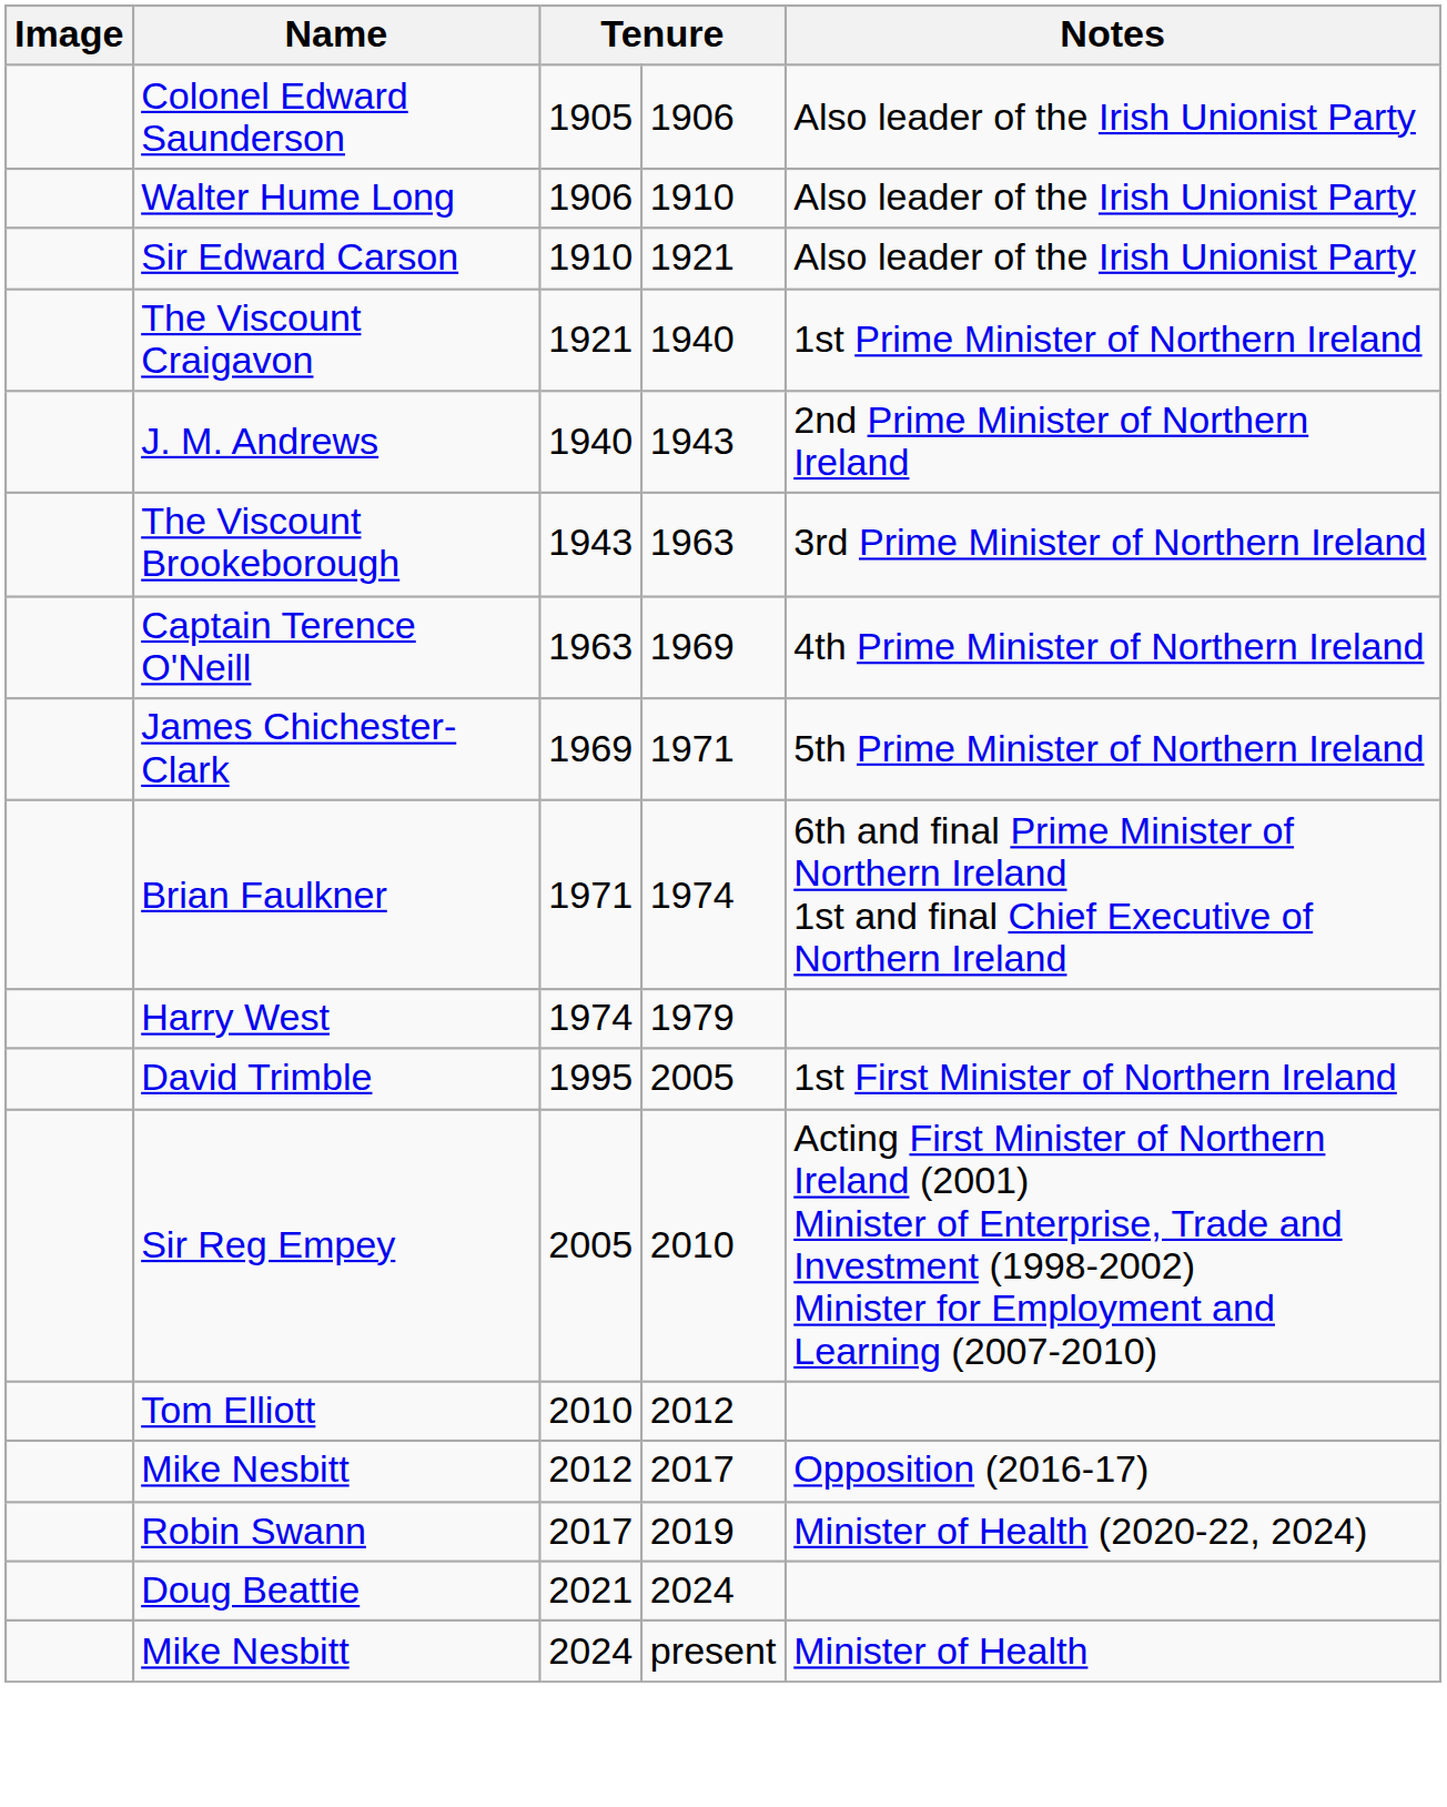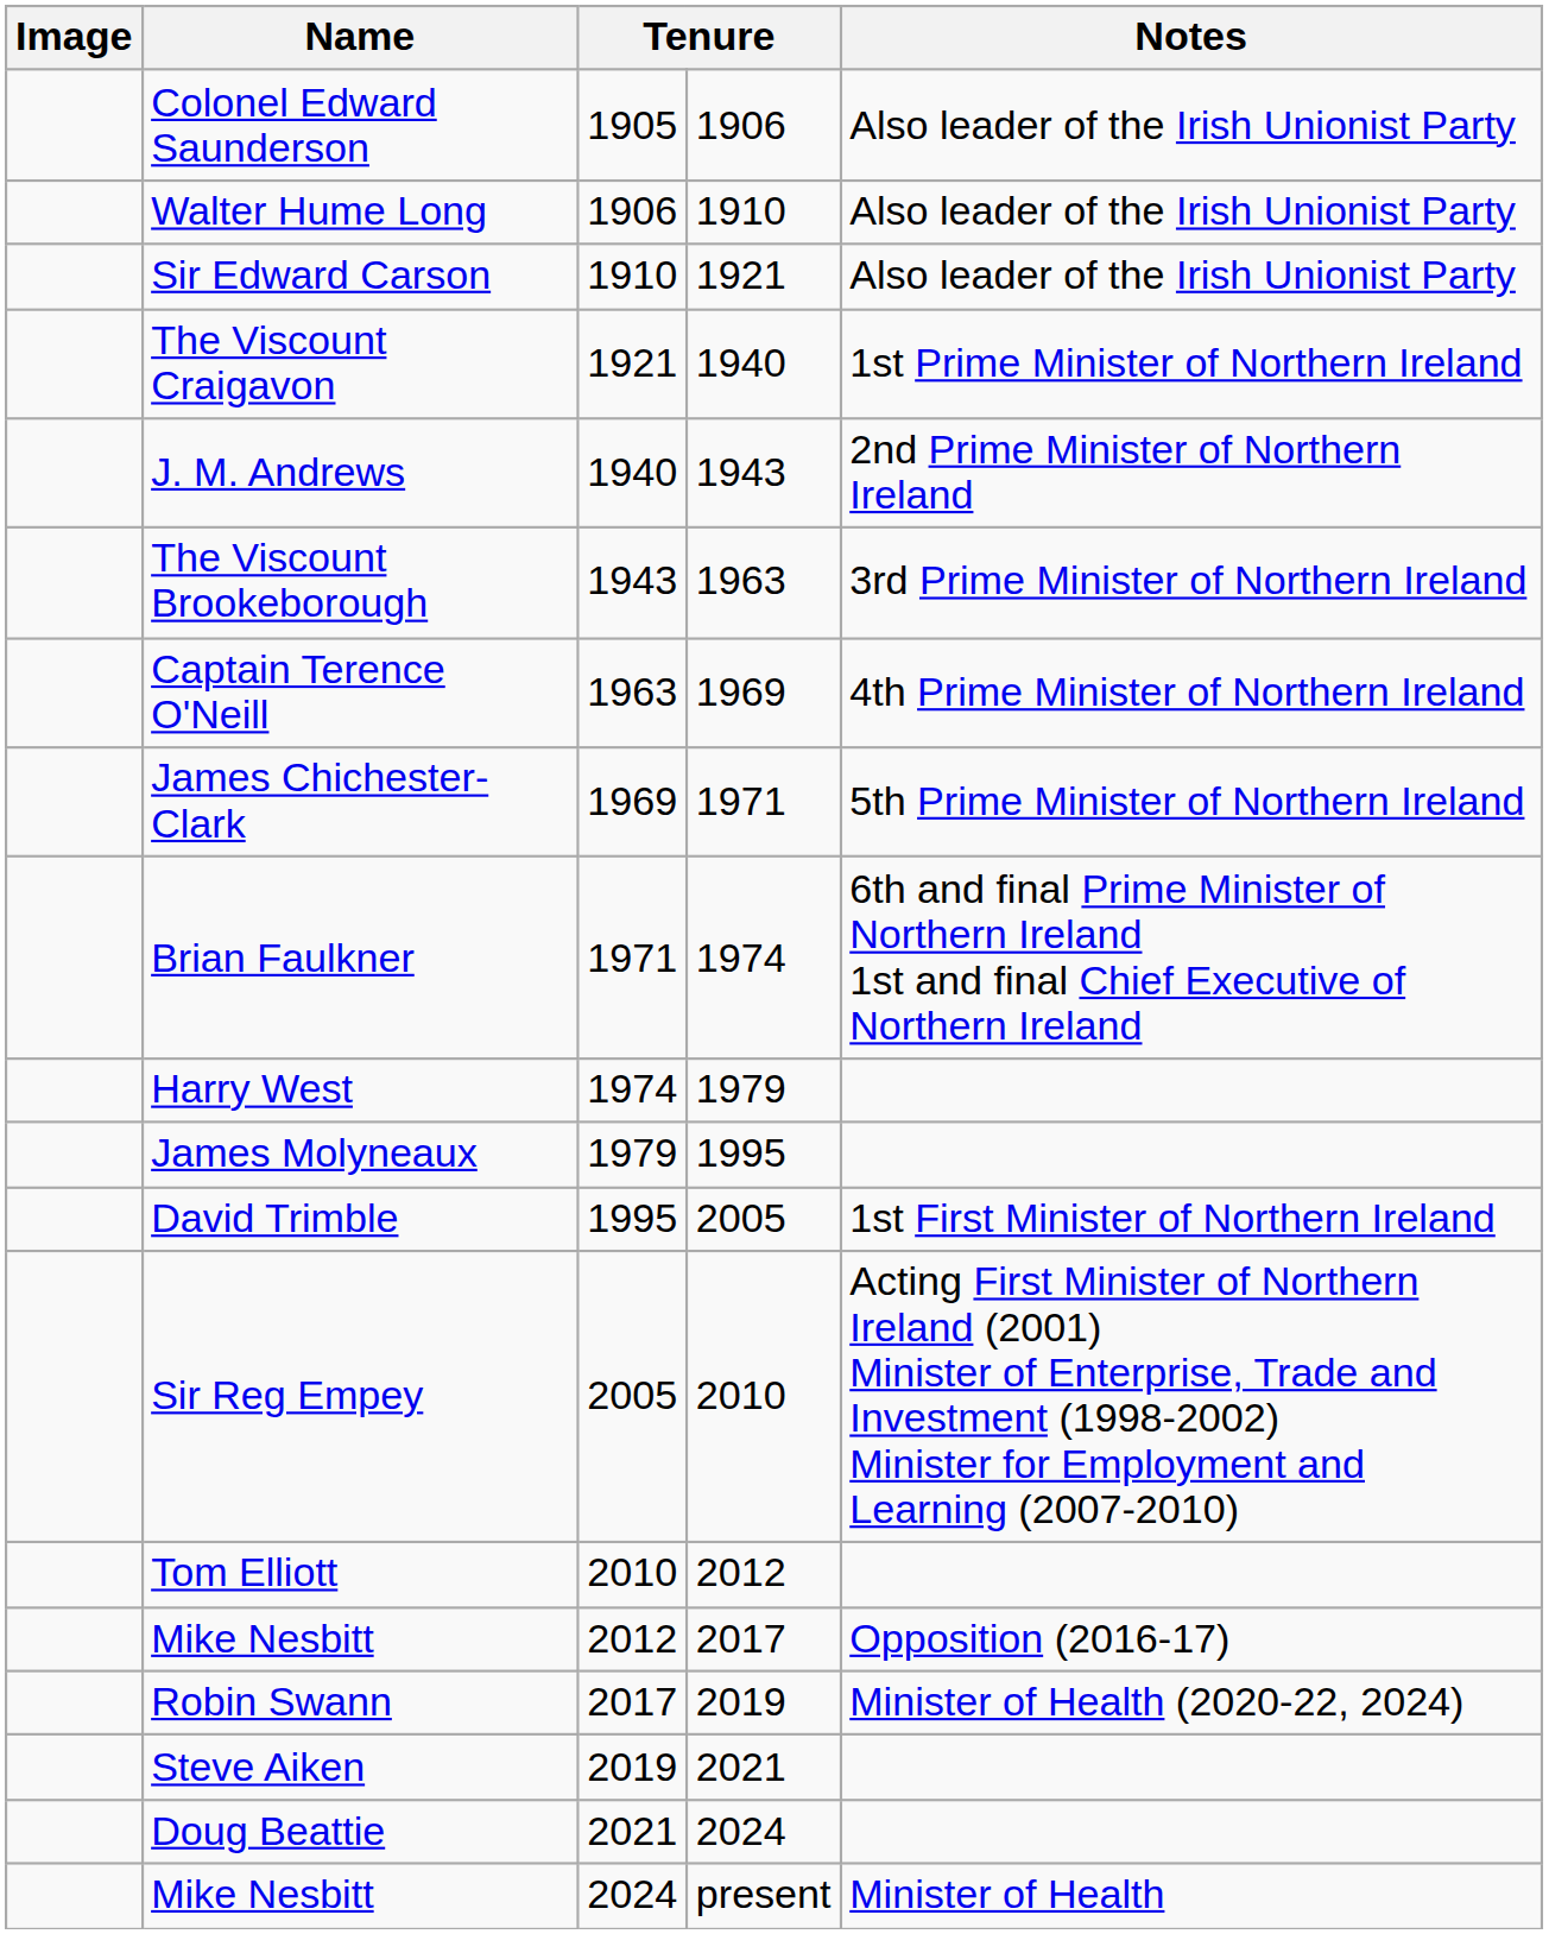+ row: James Molyneaux | 1979 | 1995
+ row: Steve Aiken | 2019 | 2021
